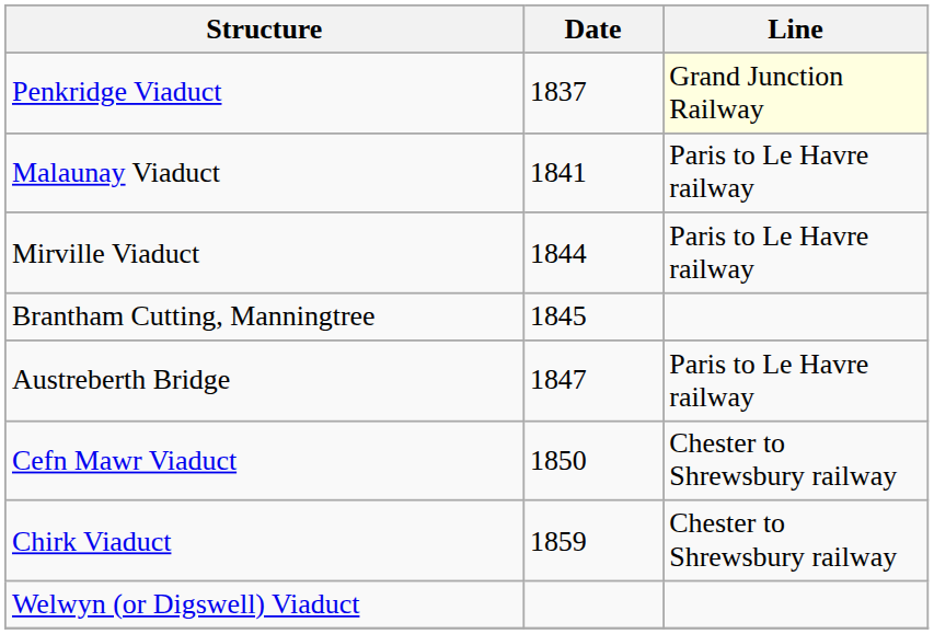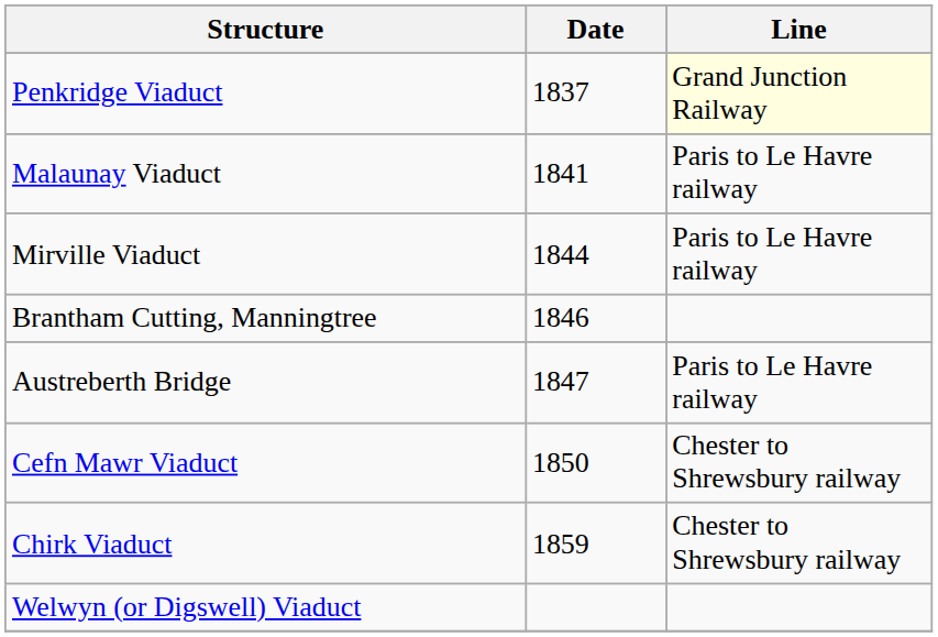Brantham Cutting, Manningtree | Date: 1845 -> 1846
